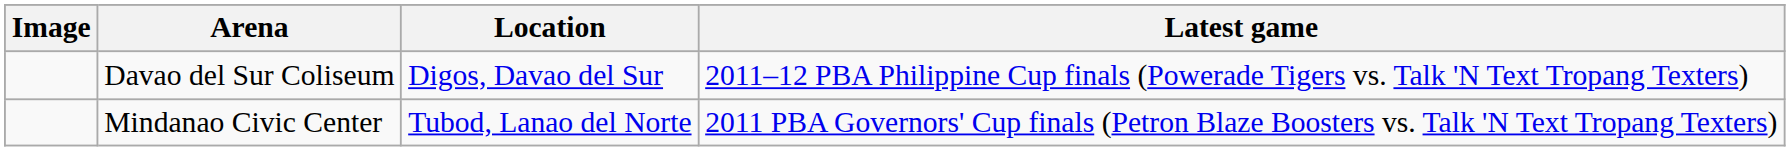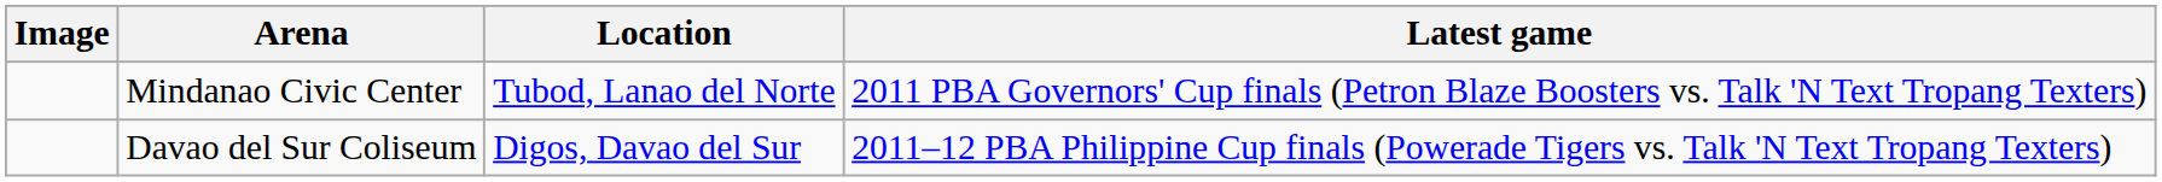rows swapped: Davao del Sur Coliseum <-> Mindanao Civic Center
